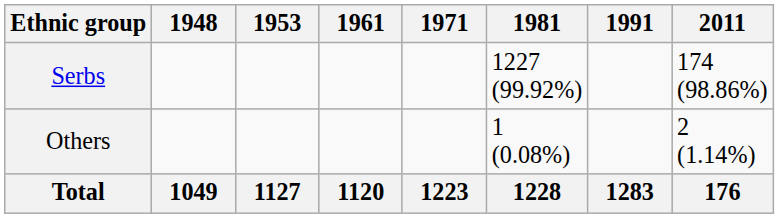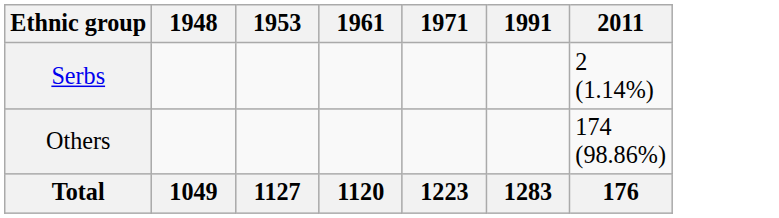- column: 1981 | 1227 (99.92%) | 1 (0.08%) | 1228
Serbs | 2011: 174 (98.86%) -> 2 (1.14%)
Others | 2011: 2 (1.14%) -> 174 (98.86%)
